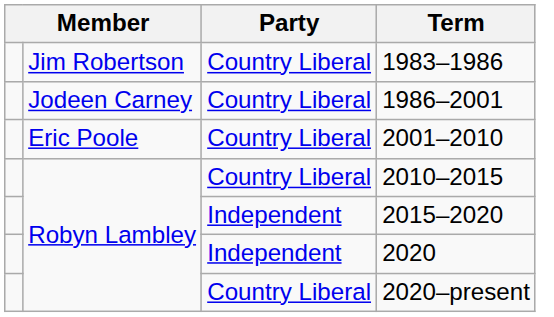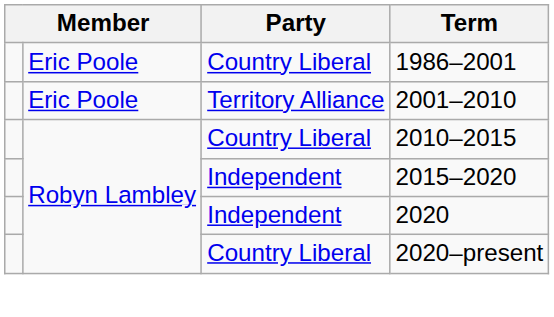- row: Jim Robertson | Country Liberal | 1983–1986
1986–2001 | column 2: Jodeen Carney -> Eric Poole
2001–2010 | Party: Country Liberal -> Territory Alliance
